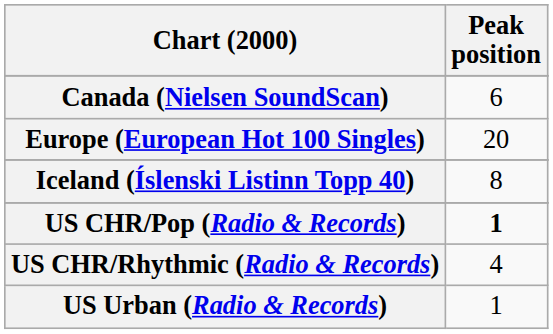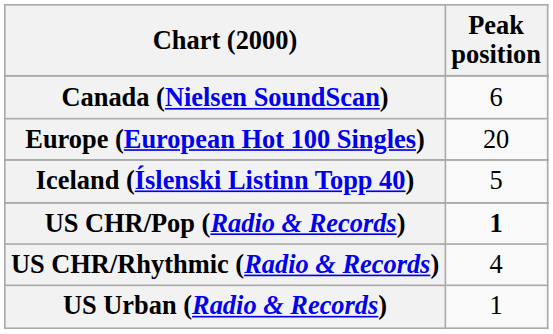Iceland (Íslenski Listinn Topp 40) | Peak position: 8 -> 5
